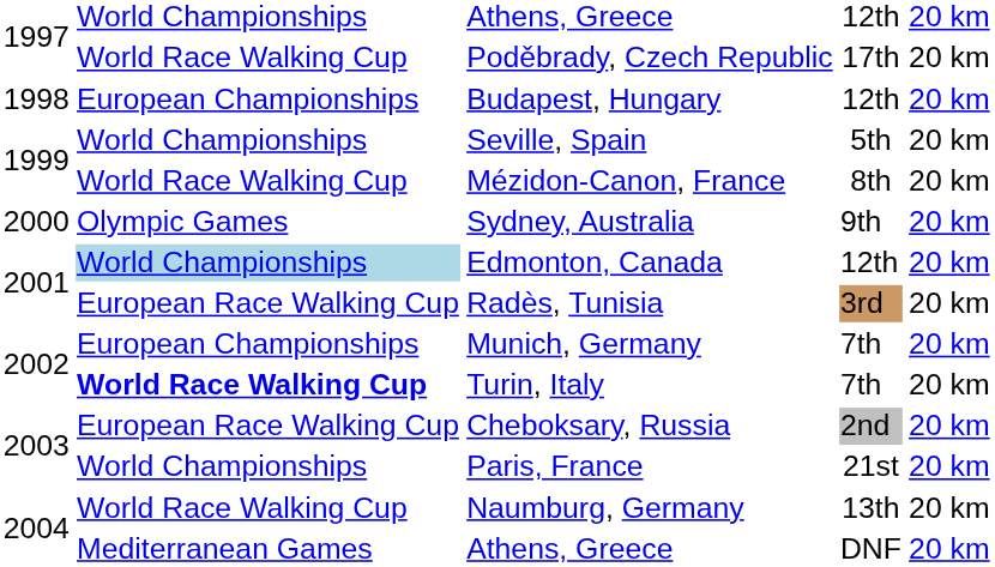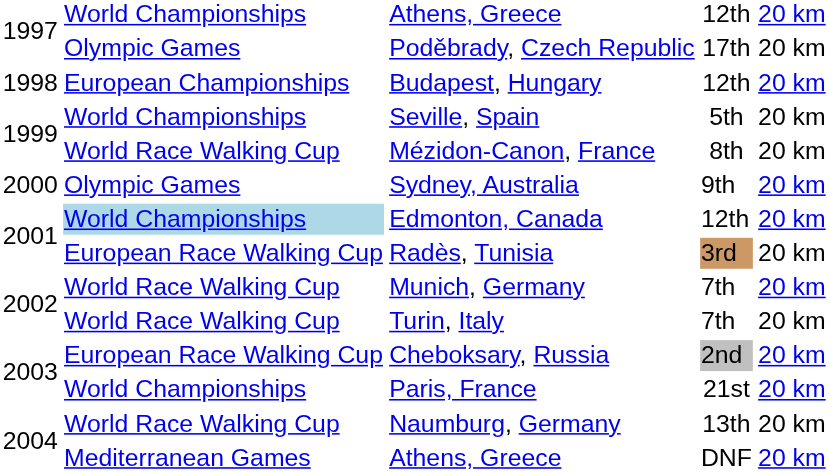Poděbrady, Czech Republic | column 2: World Race Walking Cup -> Olympic Games
Munich, Germany | column 2: European Championships -> World Race Walking Cup
Turin, Italy | column 2: bold -> normal
